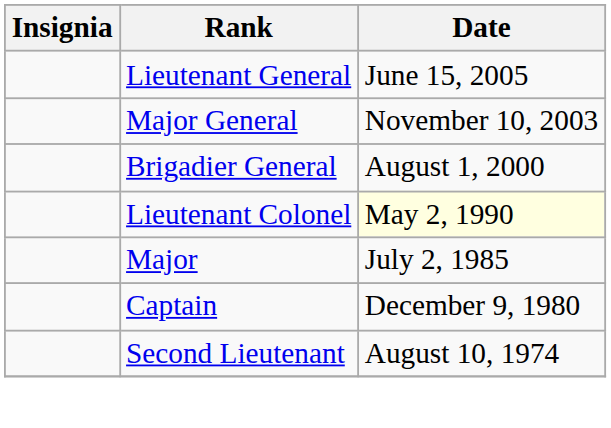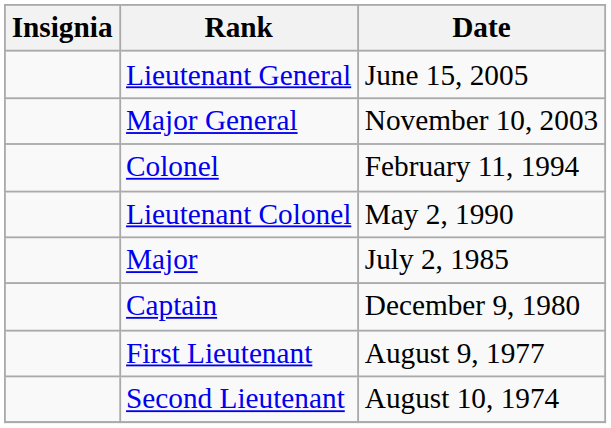- row: Brigadier General | August 1, 2000
+ row: Colonel | February 11, 1994
Lieutenant Colonel | Date: lightyellow background -> no background
+ row: First Lieutenant | August 9, 1977
